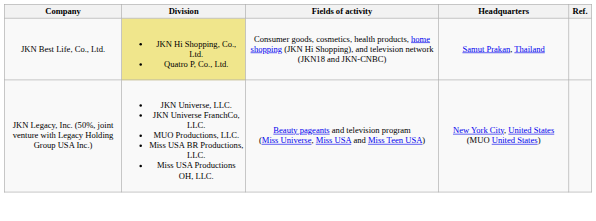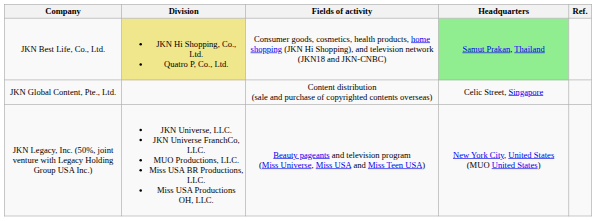JKN Best Life, Co., Ltd. | Headquarters: no background -> lightgreen background
+ row: JKN Global Content, Pte., Ltd. | Content distribution (sale and purchase of copyrighted contents overseas) | Celic Street, Singapore
